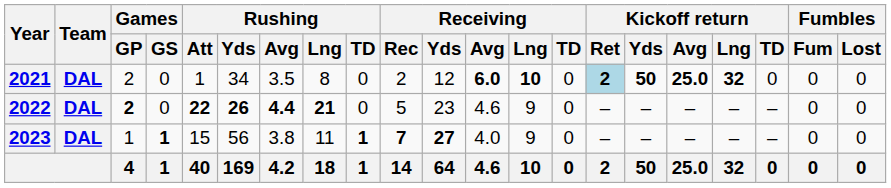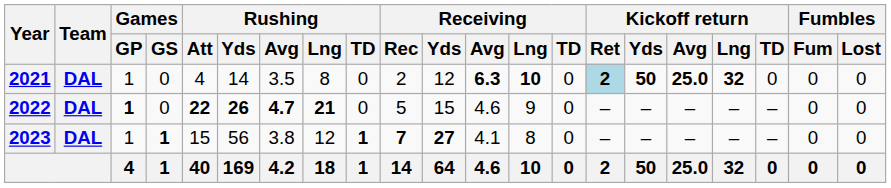2021 | Games / GP: 2 -> 1
2021 | Rushing / Att: 1 -> 4
2021 | Rushing / Yds: 34 -> 14
2021 | Receiving / Avg: 6.0 -> 6.3
2022 | Games / GP: 2 -> 1
2022 | Rushing / Avg: 4.4 -> 4.7
2022 | Receiving / Yds: 23 -> 15
2023 | Rushing / Lng: 11 -> 12
2023 | Receiving / Avg: 4.0 -> 4.1
2023 | Receiving / Lng: 9 -> 8
